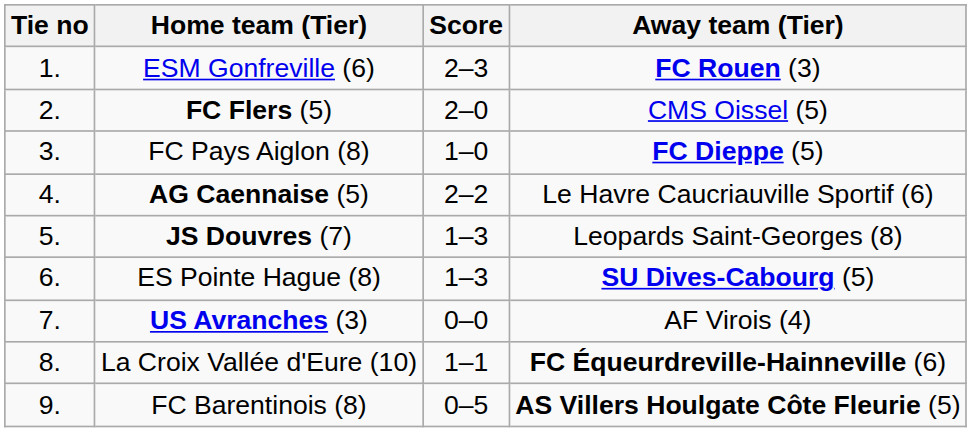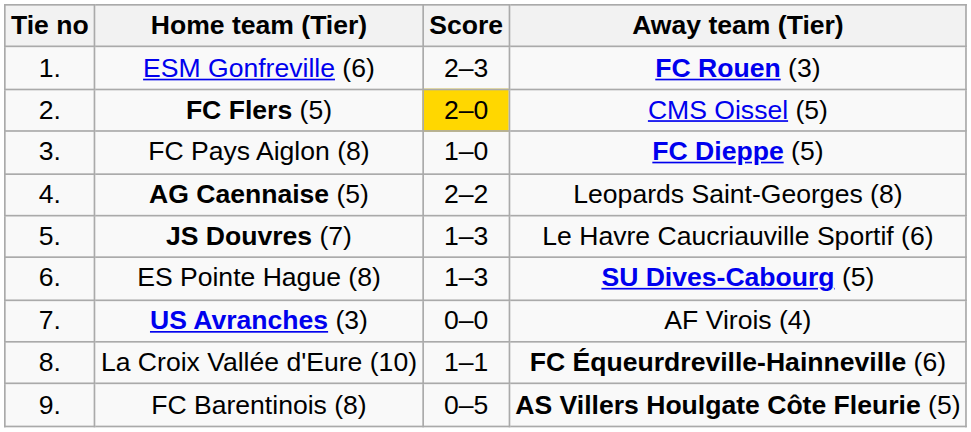FC Flers (5) | Score: no background -> gold background
AG Caennaise (5) | Away team (Tier): Le Havre Caucriauville Sportif (6) -> Leopards Saint-Georges (8)
JS Douvres (7) | Away team (Tier): Leopards Saint-Georges (8) -> Le Havre Caucriauville Sportif (6)
